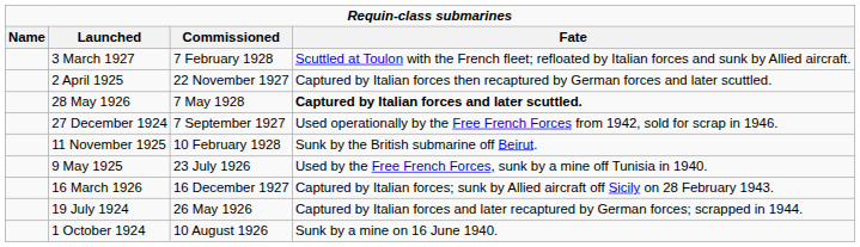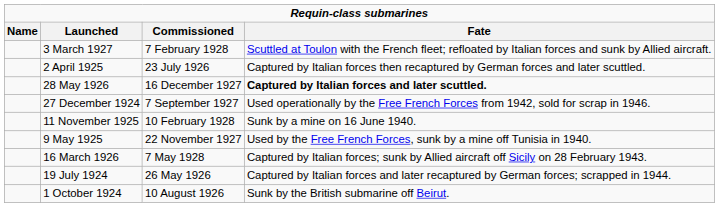2 April 1925 | column 3: 22 November 1927 -> 23 July 1926
28 May 1926 | column 3: 7 May 1928 -> 16 December 1927
11 November 1925 | column 4: Sunk by the British submarine off Beirut. -> Sunk by a mine on 16 June 1940.
9 May 1925 | column 3: 23 July 1926 -> 22 November 1927
16 March 1926 | column 3: 16 December 1927 -> 7 May 1928
1 October 1924 | column 4: Sunk by a mine on 16 June 1940. -> Sunk by the British submarine off Beirut.
